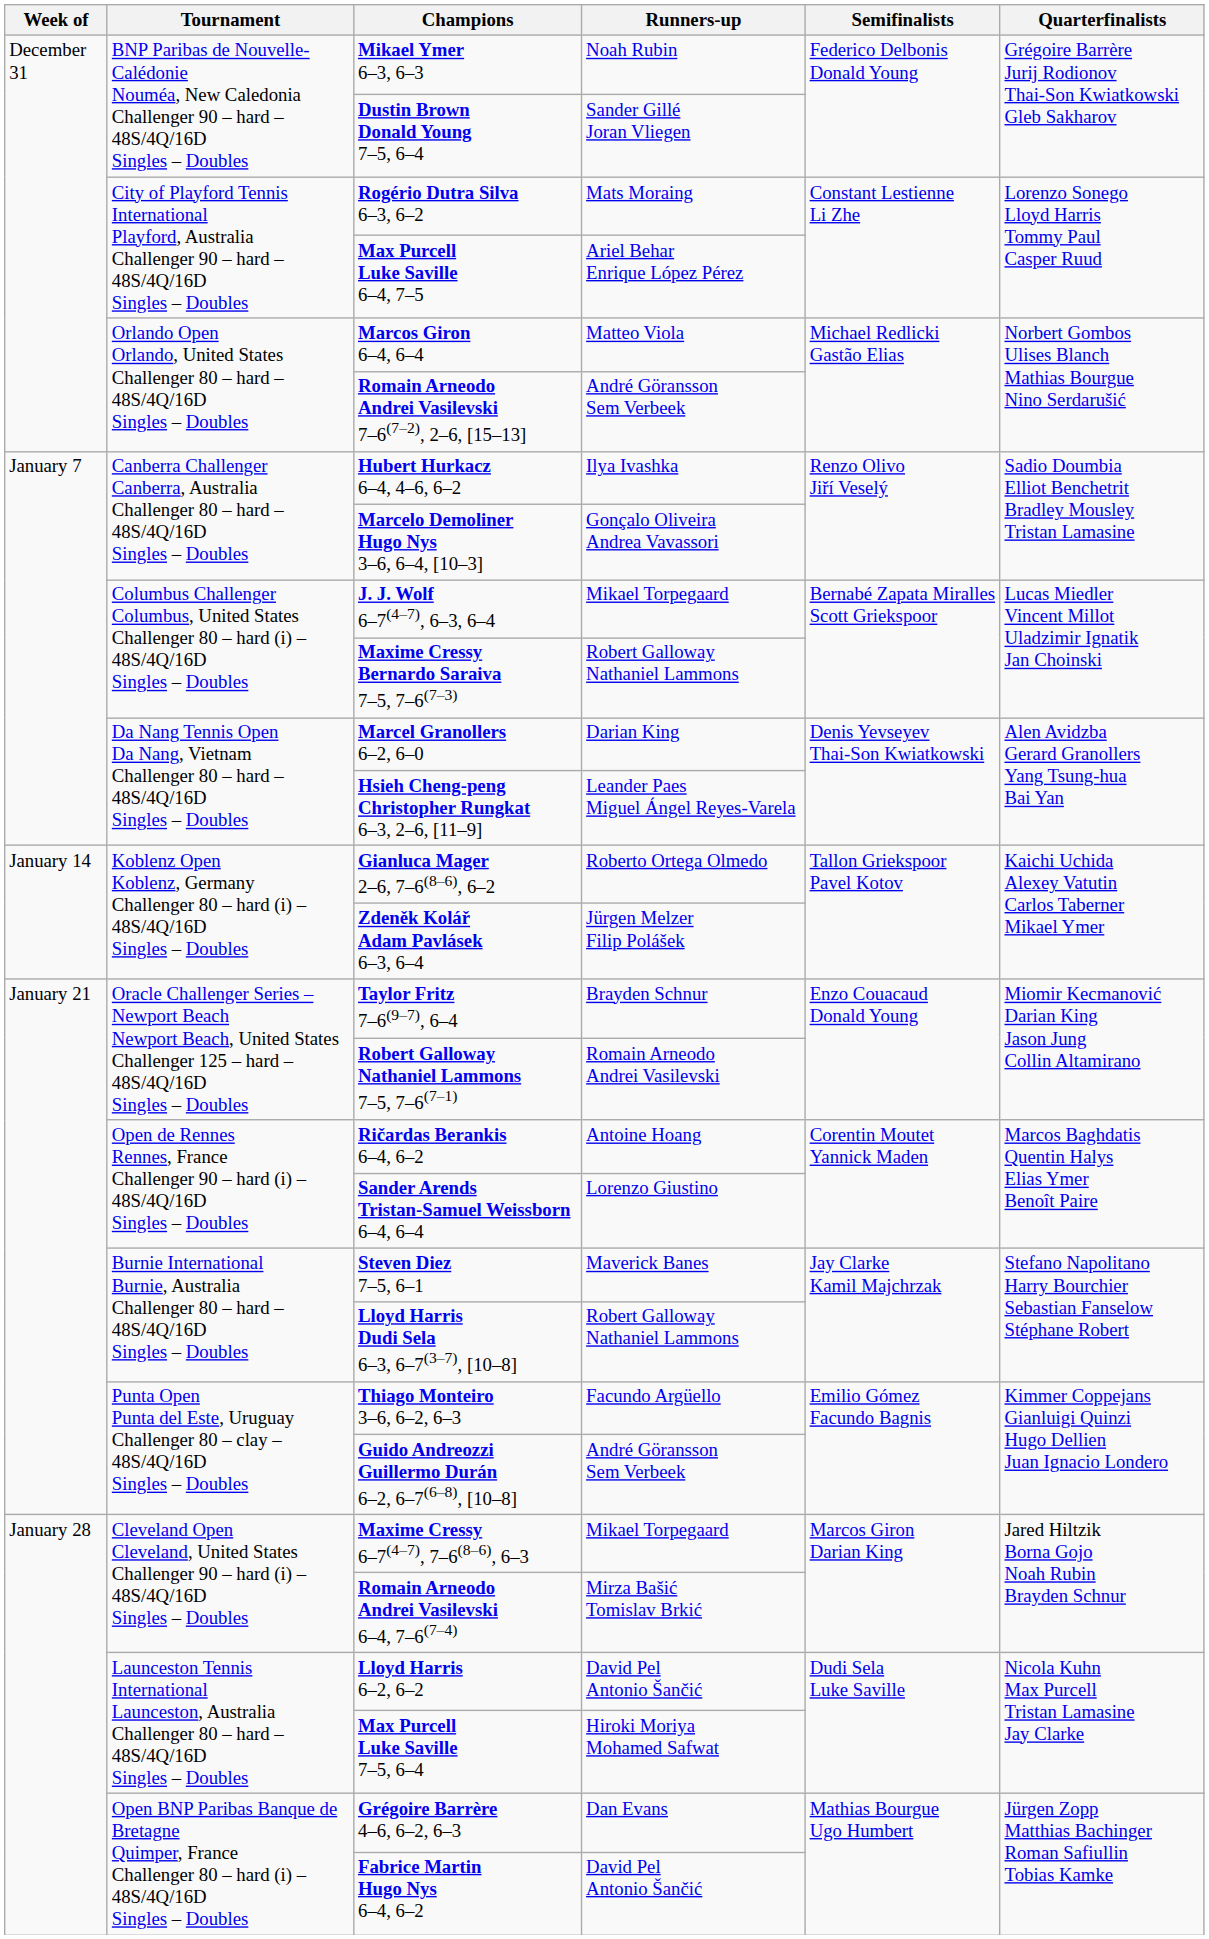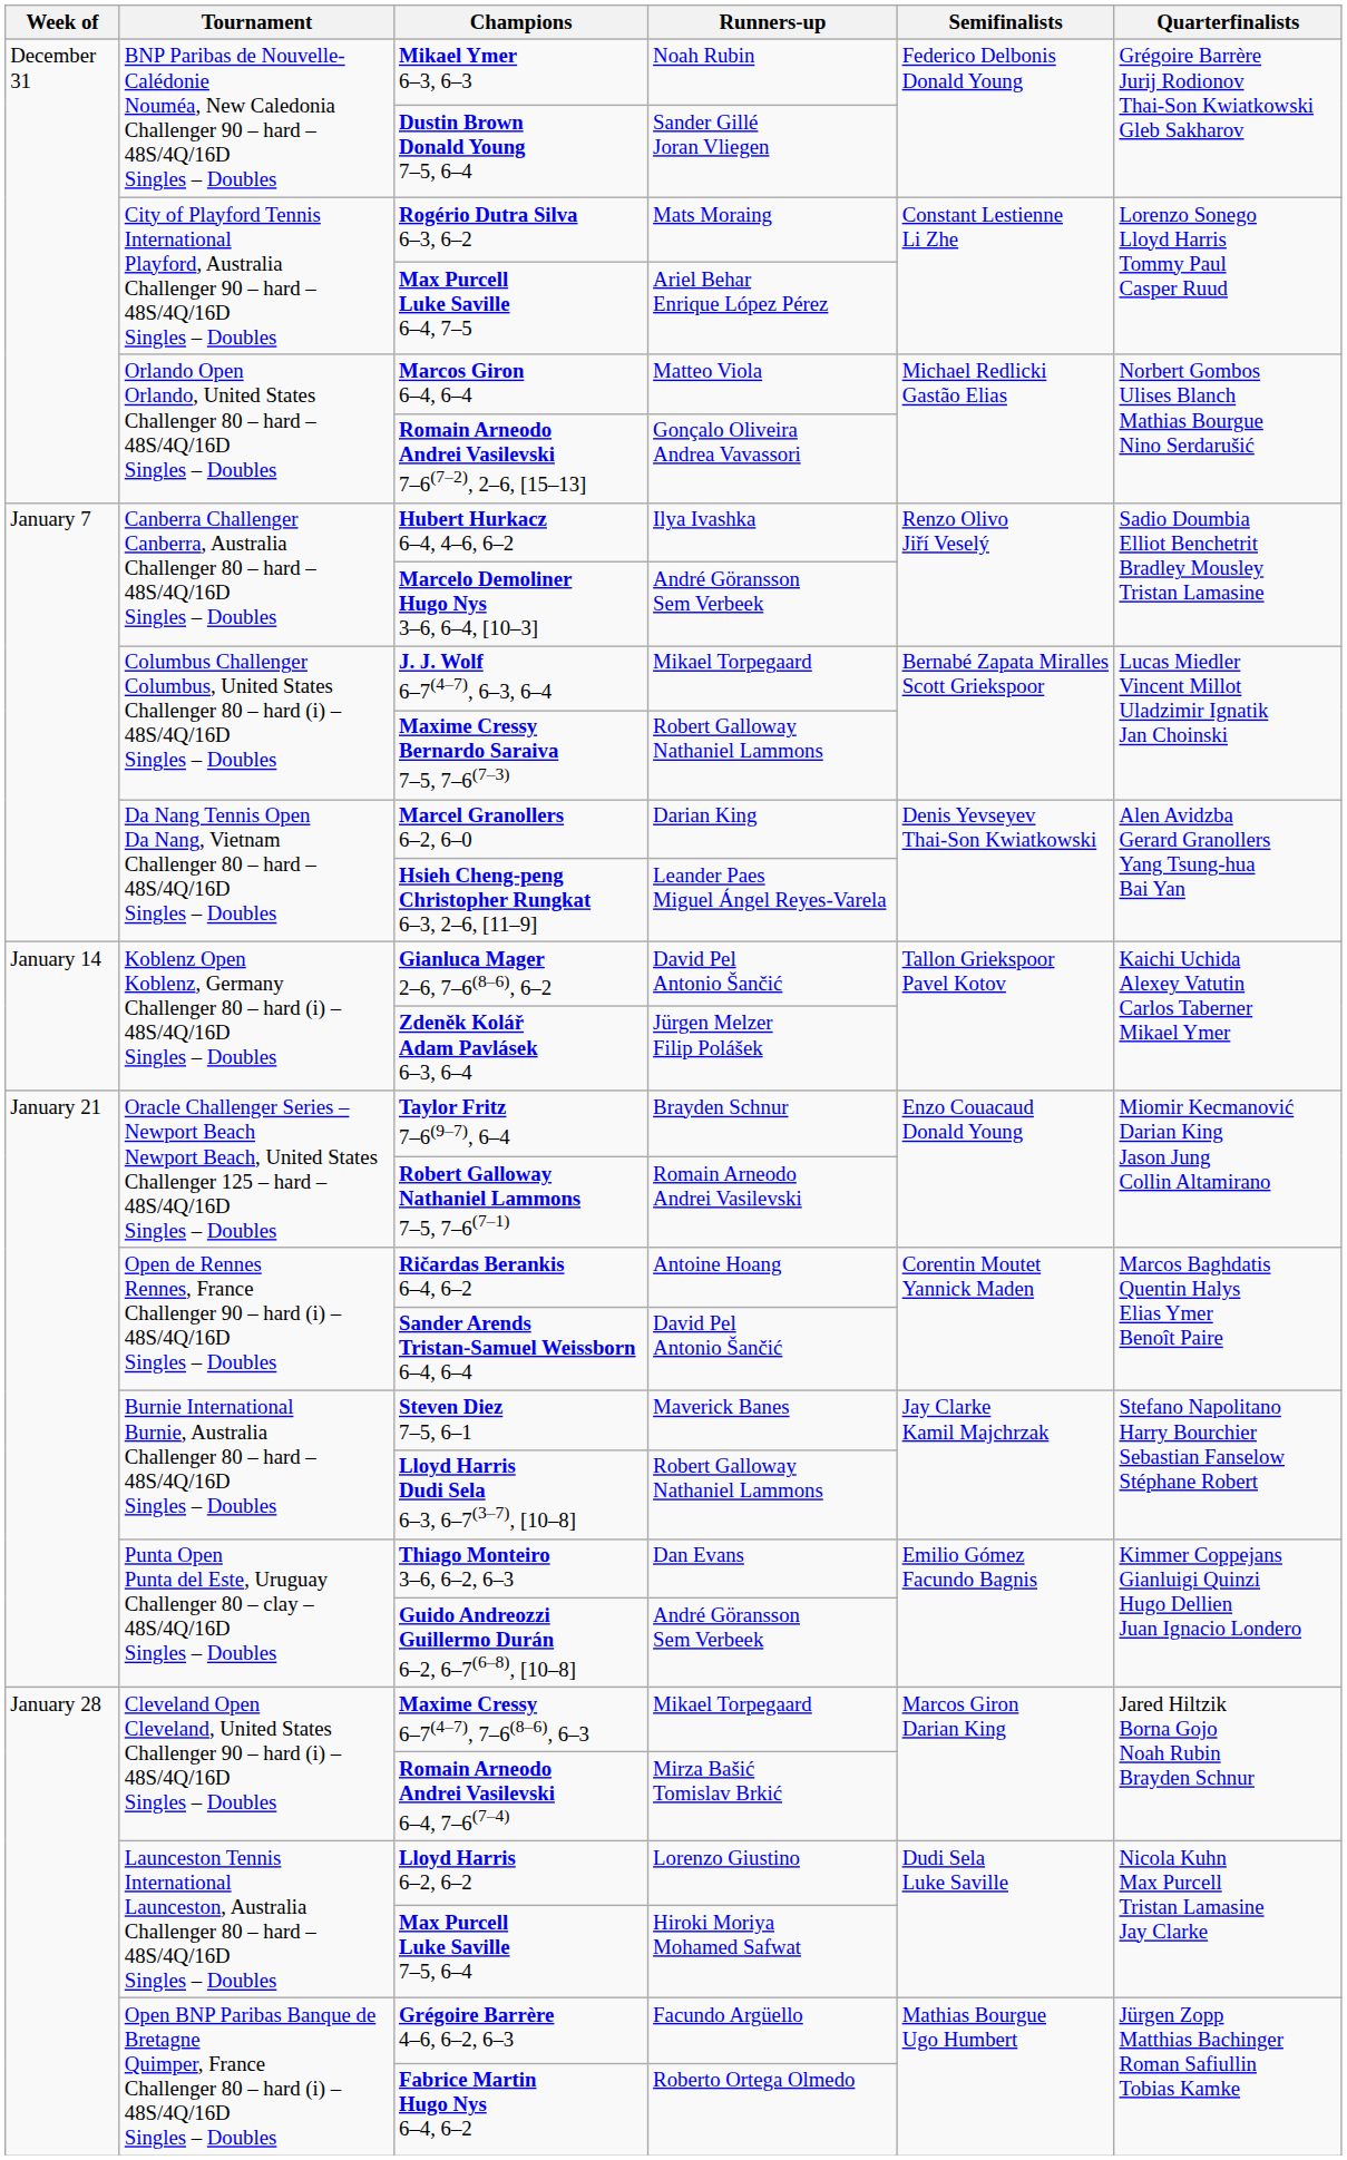Romain Arneodo Andrei Vasilevski 7–6(7–2), 2–6, [15–13] | Runners-up: André Göransson Sem Verbeek -> Gonçalo Oliveira Andrea Vavassori
Marcelo Demoliner Hugo Nys 3–6, 6–4, [10–3] | Runners-up: Gonçalo Oliveira Andrea Vavassori -> André Göransson Sem Verbeek
Gianluca Mager 2–6, 7–6(8–6), 6–2 | Runners-up: Roberto Ortega Olmedo -> David Pel Antonio Šančić
Sander Arends Tristan-Samuel Weissborn 6–4, 6–4 | Runners-up: Lorenzo Giustino -> David Pel Antonio Šančić
Thiago Monteiro 3–6, 6–2, 6–3 | Runners-up: Facundo Argüello -> Dan Evans
Lloyd Harris 6–2, 6–2 | Runners-up: David Pel Antonio Šančić -> Lorenzo Giustino
Grégoire Barrère 4–6, 6–2, 6–3 | Runners-up: Dan Evans -> Facundo Argüello
Fabrice Martin Hugo Nys 6–4, 6–2 | Runners-up: David Pel Antonio Šančić -> Roberto Ortega Olmedo
